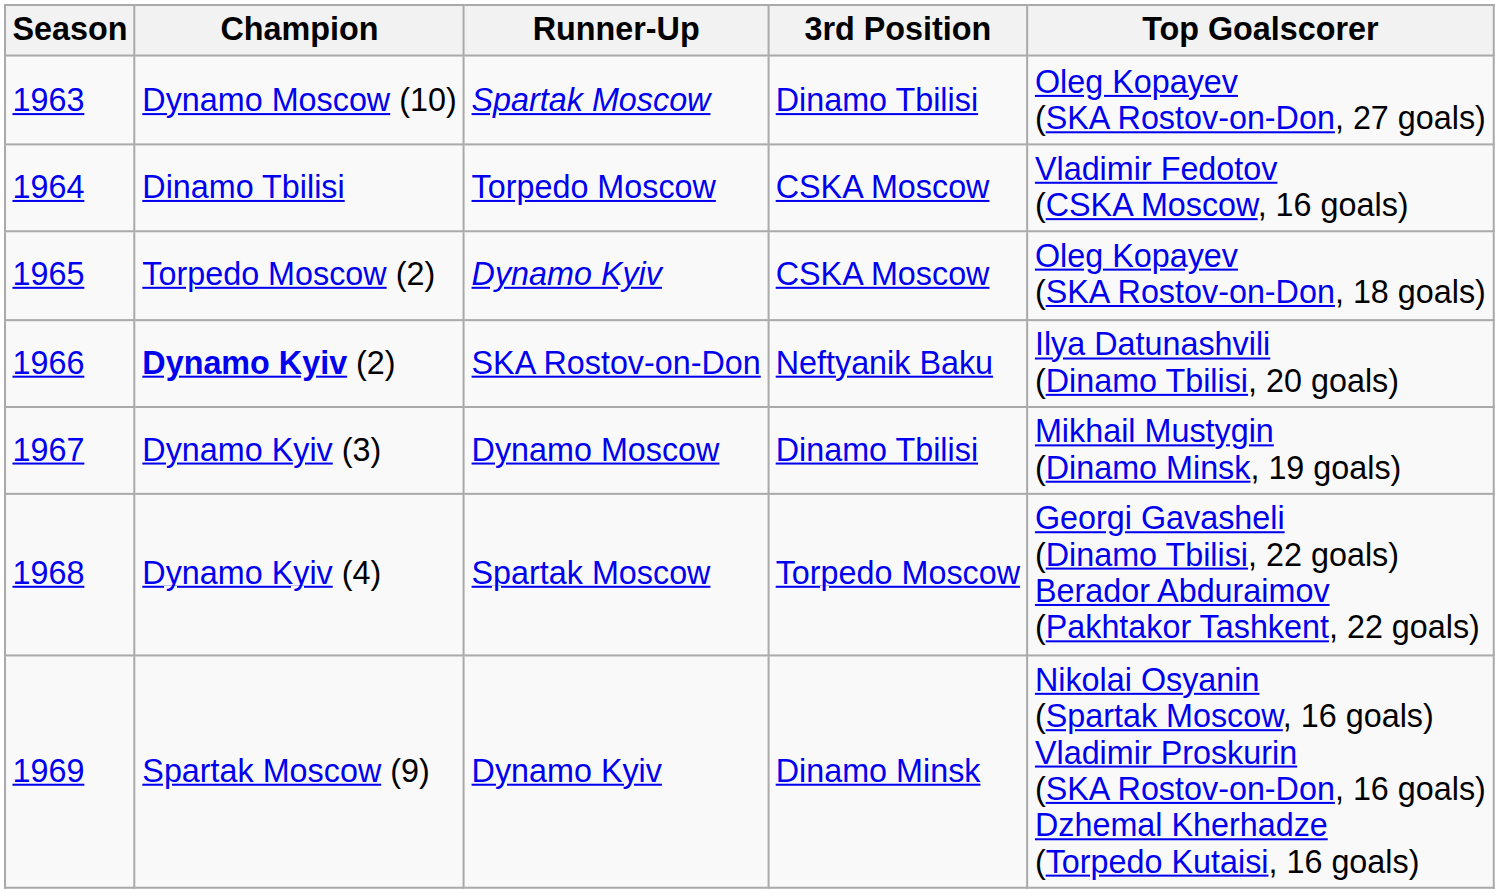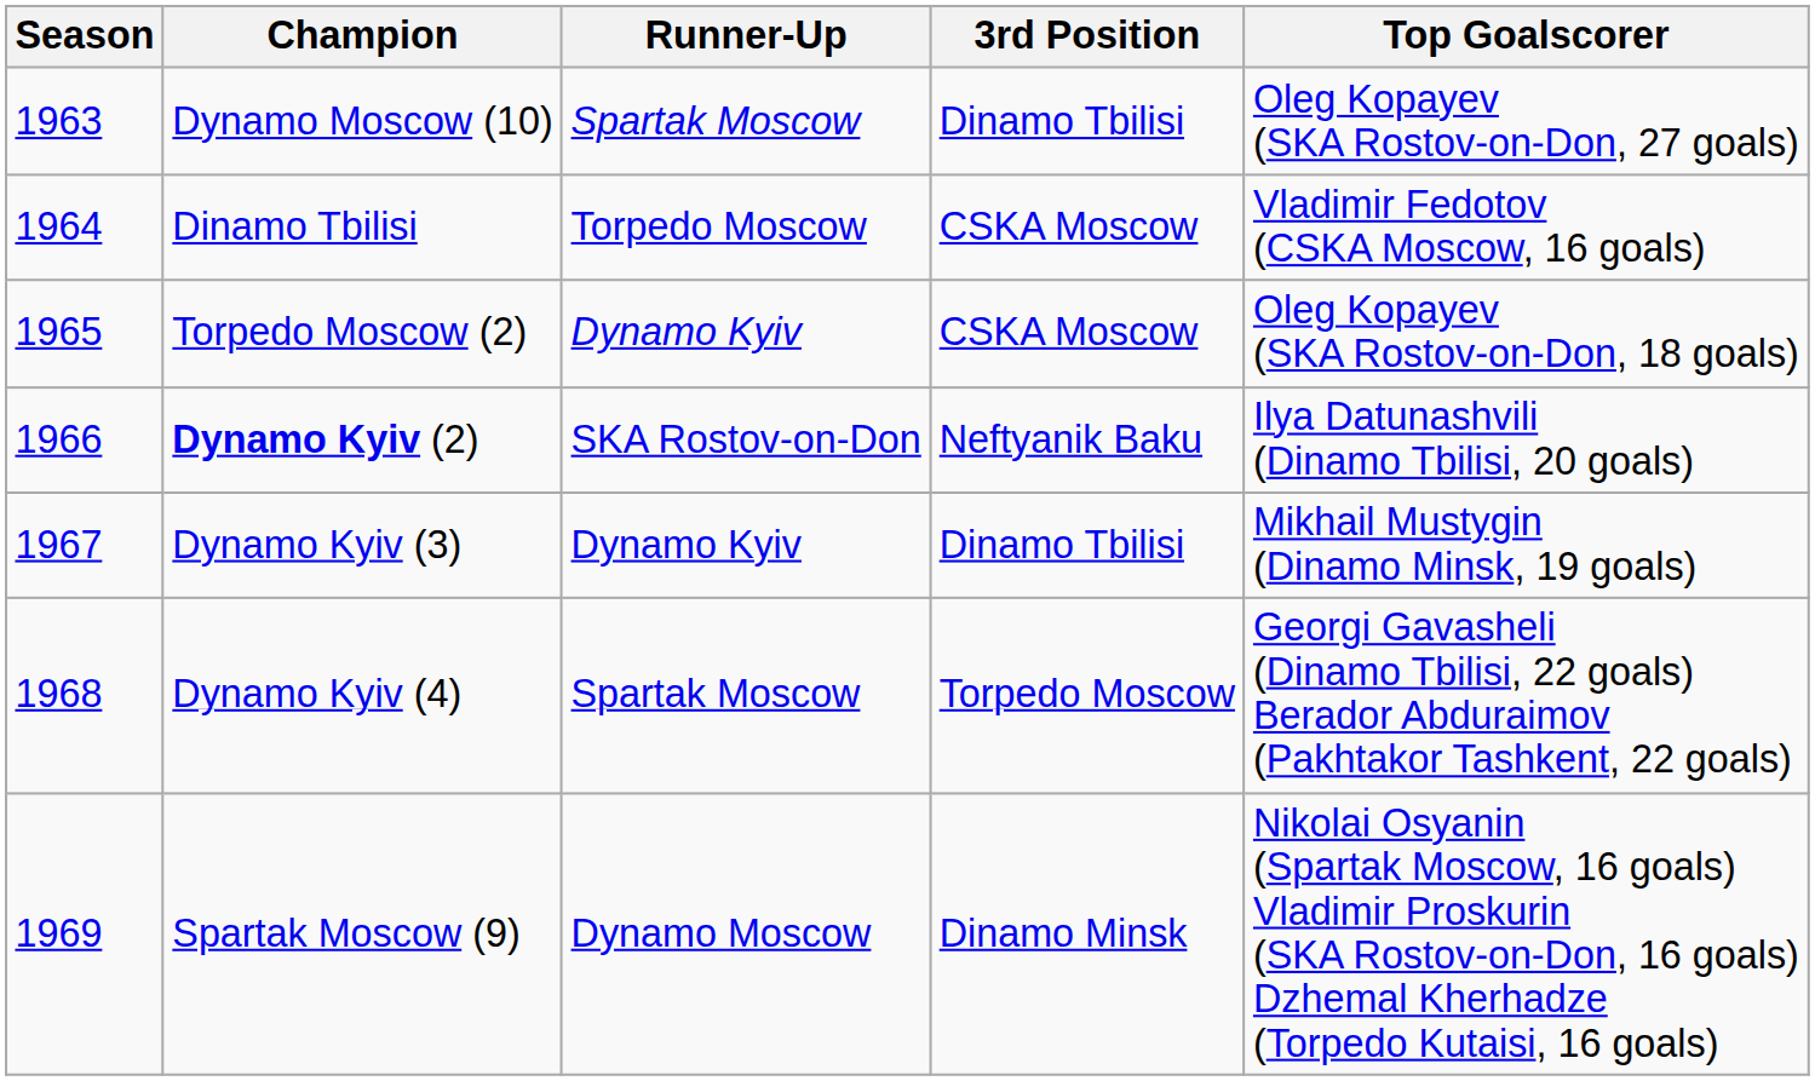Dynamo Kyiv (3) | Runner-Up: Dynamo Moscow -> Dynamo Kyiv
Spartak Moscow (9) | Runner-Up: Dynamo Kyiv -> Dynamo Moscow
